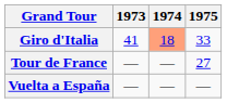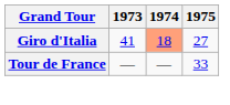Giro d'Italia | 1975: 33 -> 27
Tour de France | 1975: 27 -> 33
- row: Vuelta a España | — | — | —
